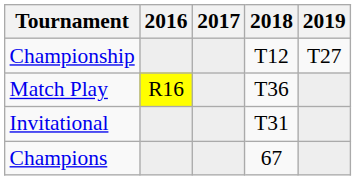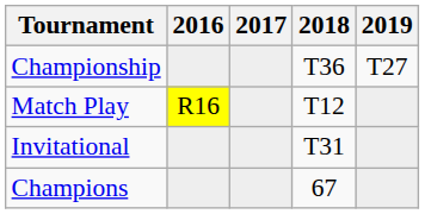Championship | 2018: T12 -> T36
Match Play | 2018: T36 -> T12
